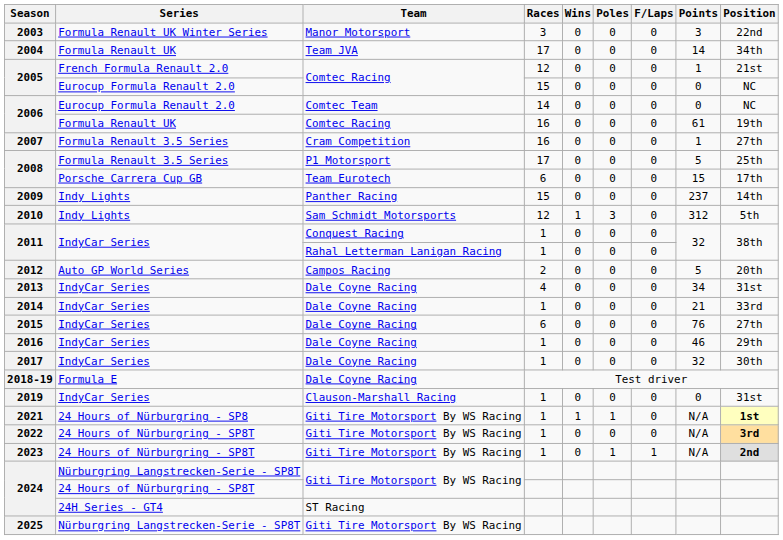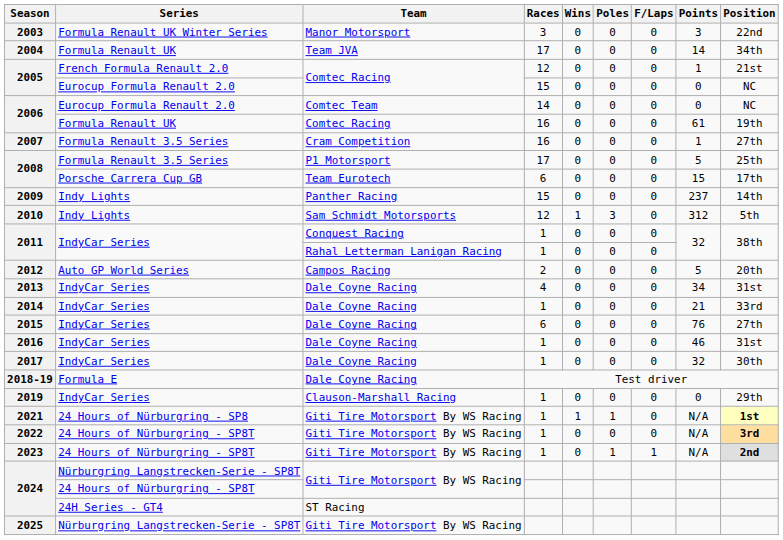2016 | Position: 29th -> 31st
2019 | Position: 31st -> 29th
